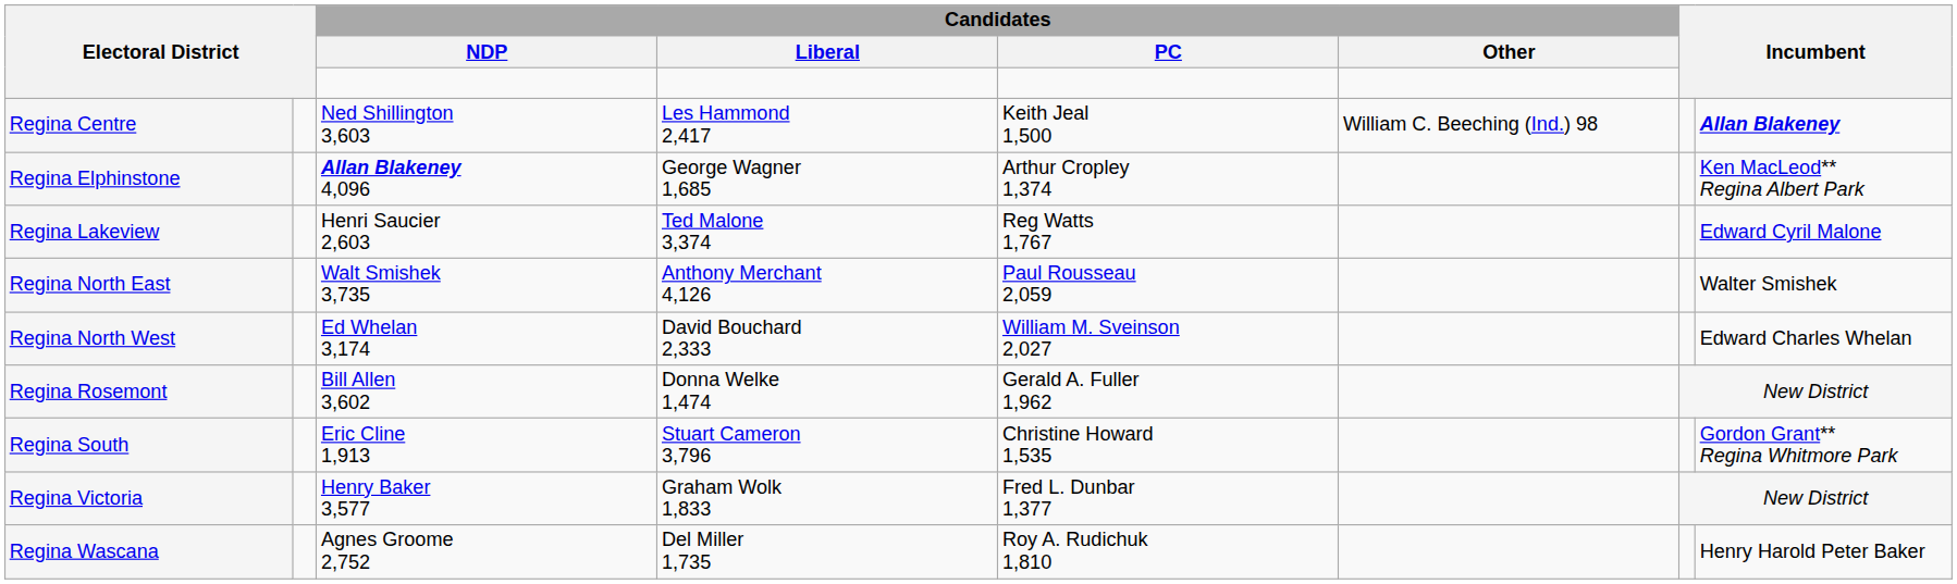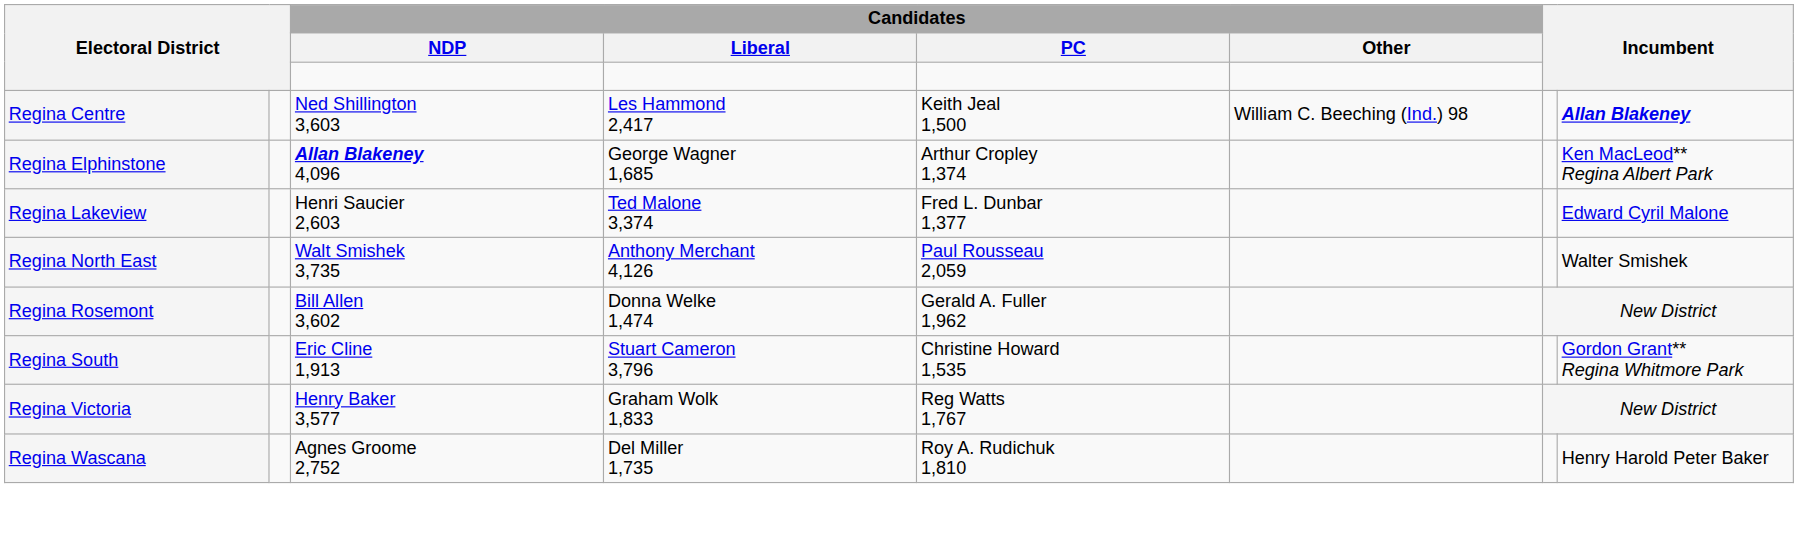Regina Lakeview | Candidates / PC: Reg Watts 1,767 -> Fred L. Dunbar 1,377
- row: Regina North West | Ed Whelan 3,174 | David Bouchard 2,333 | William M. Sveinson 2,027 | Edward Charles Whelan
Regina Victoria | Candidates / PC: Fred L. Dunbar 1,377 -> Reg Watts 1,767
